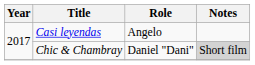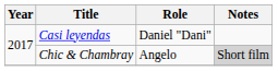Casi leyendas | Role: Angelo -> Daniel "Dani"
Chic & Chambray | Role: Daniel "Dani" -> Angelo
